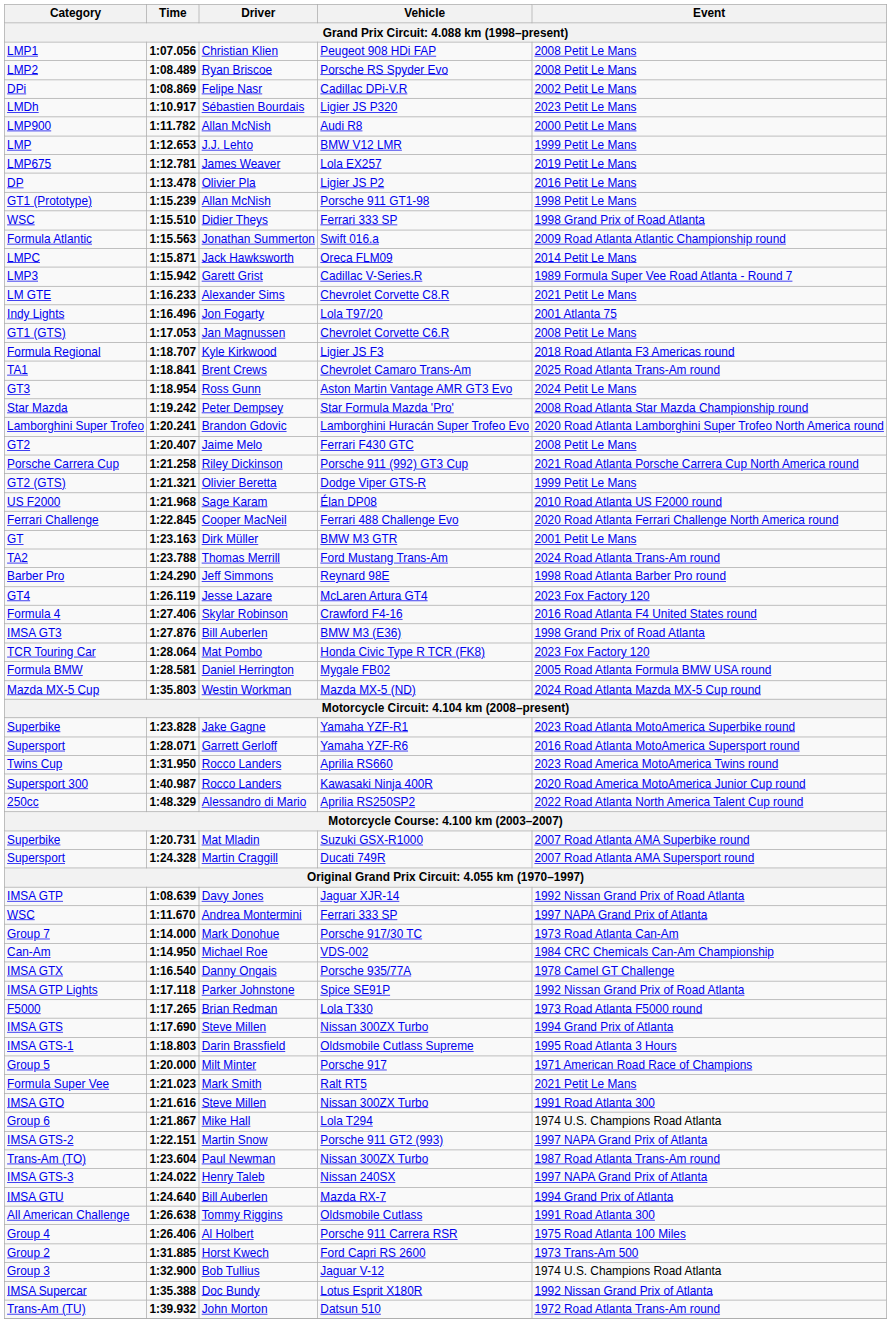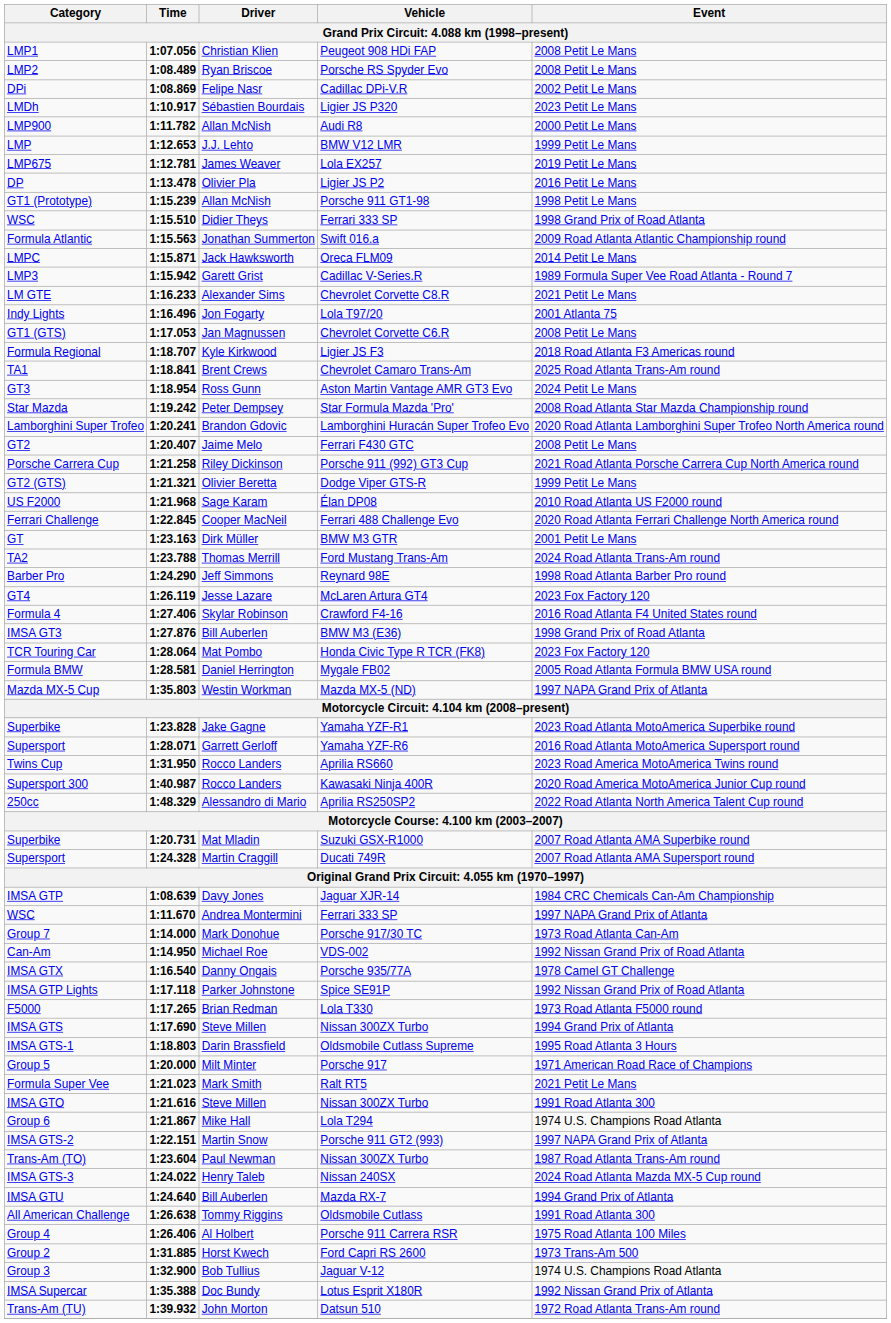Mazda MX-5 Cup | Event: 2024 Road Atlanta Mazda MX-5 Cup round -> 1997 NAPA Grand Prix of Atlanta
IMSA GTP | Event: 1992 Nissan Grand Prix of Road Atlanta -> 1984 CRC Chemicals Can-Am Championship
Can-Am | Event: 1984 CRC Chemicals Can-Am Championship -> 1992 Nissan Grand Prix of Road Atlanta
IMSA GTS-3 | Event: 1997 NAPA Grand Prix of Atlanta -> 2024 Road Atlanta Mazda MX-5 Cup round
